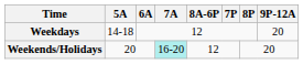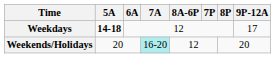Weekdays | 5A: normal -> bold
Weekdays | 9P-12A: 20 -> 17
